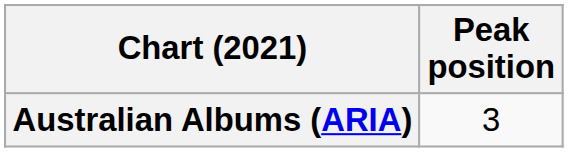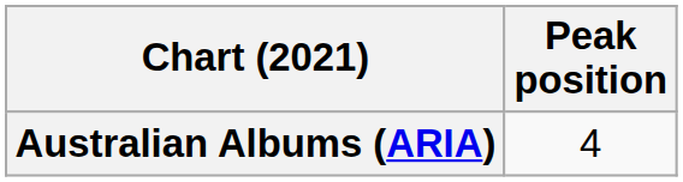Australian Albums (ARIA) | Peak position: 3 -> 4
